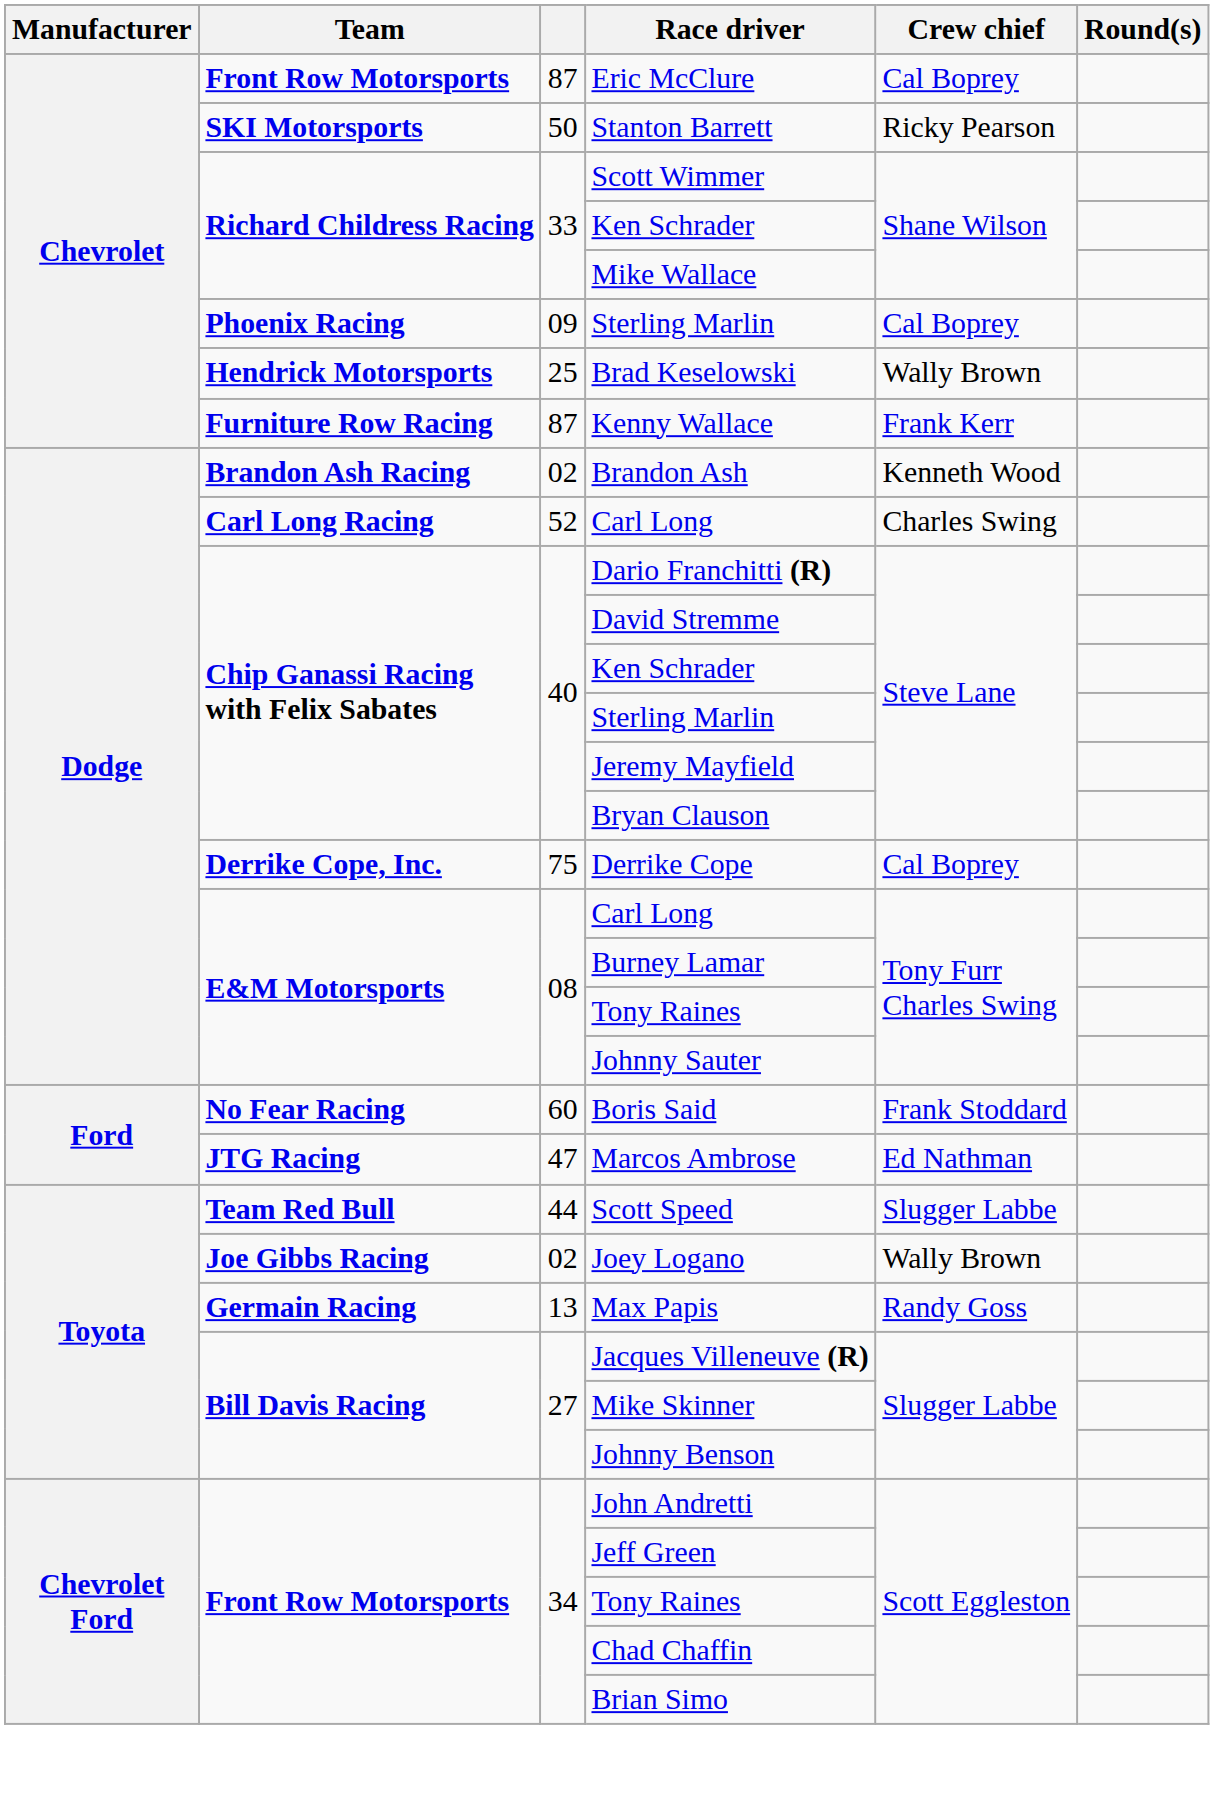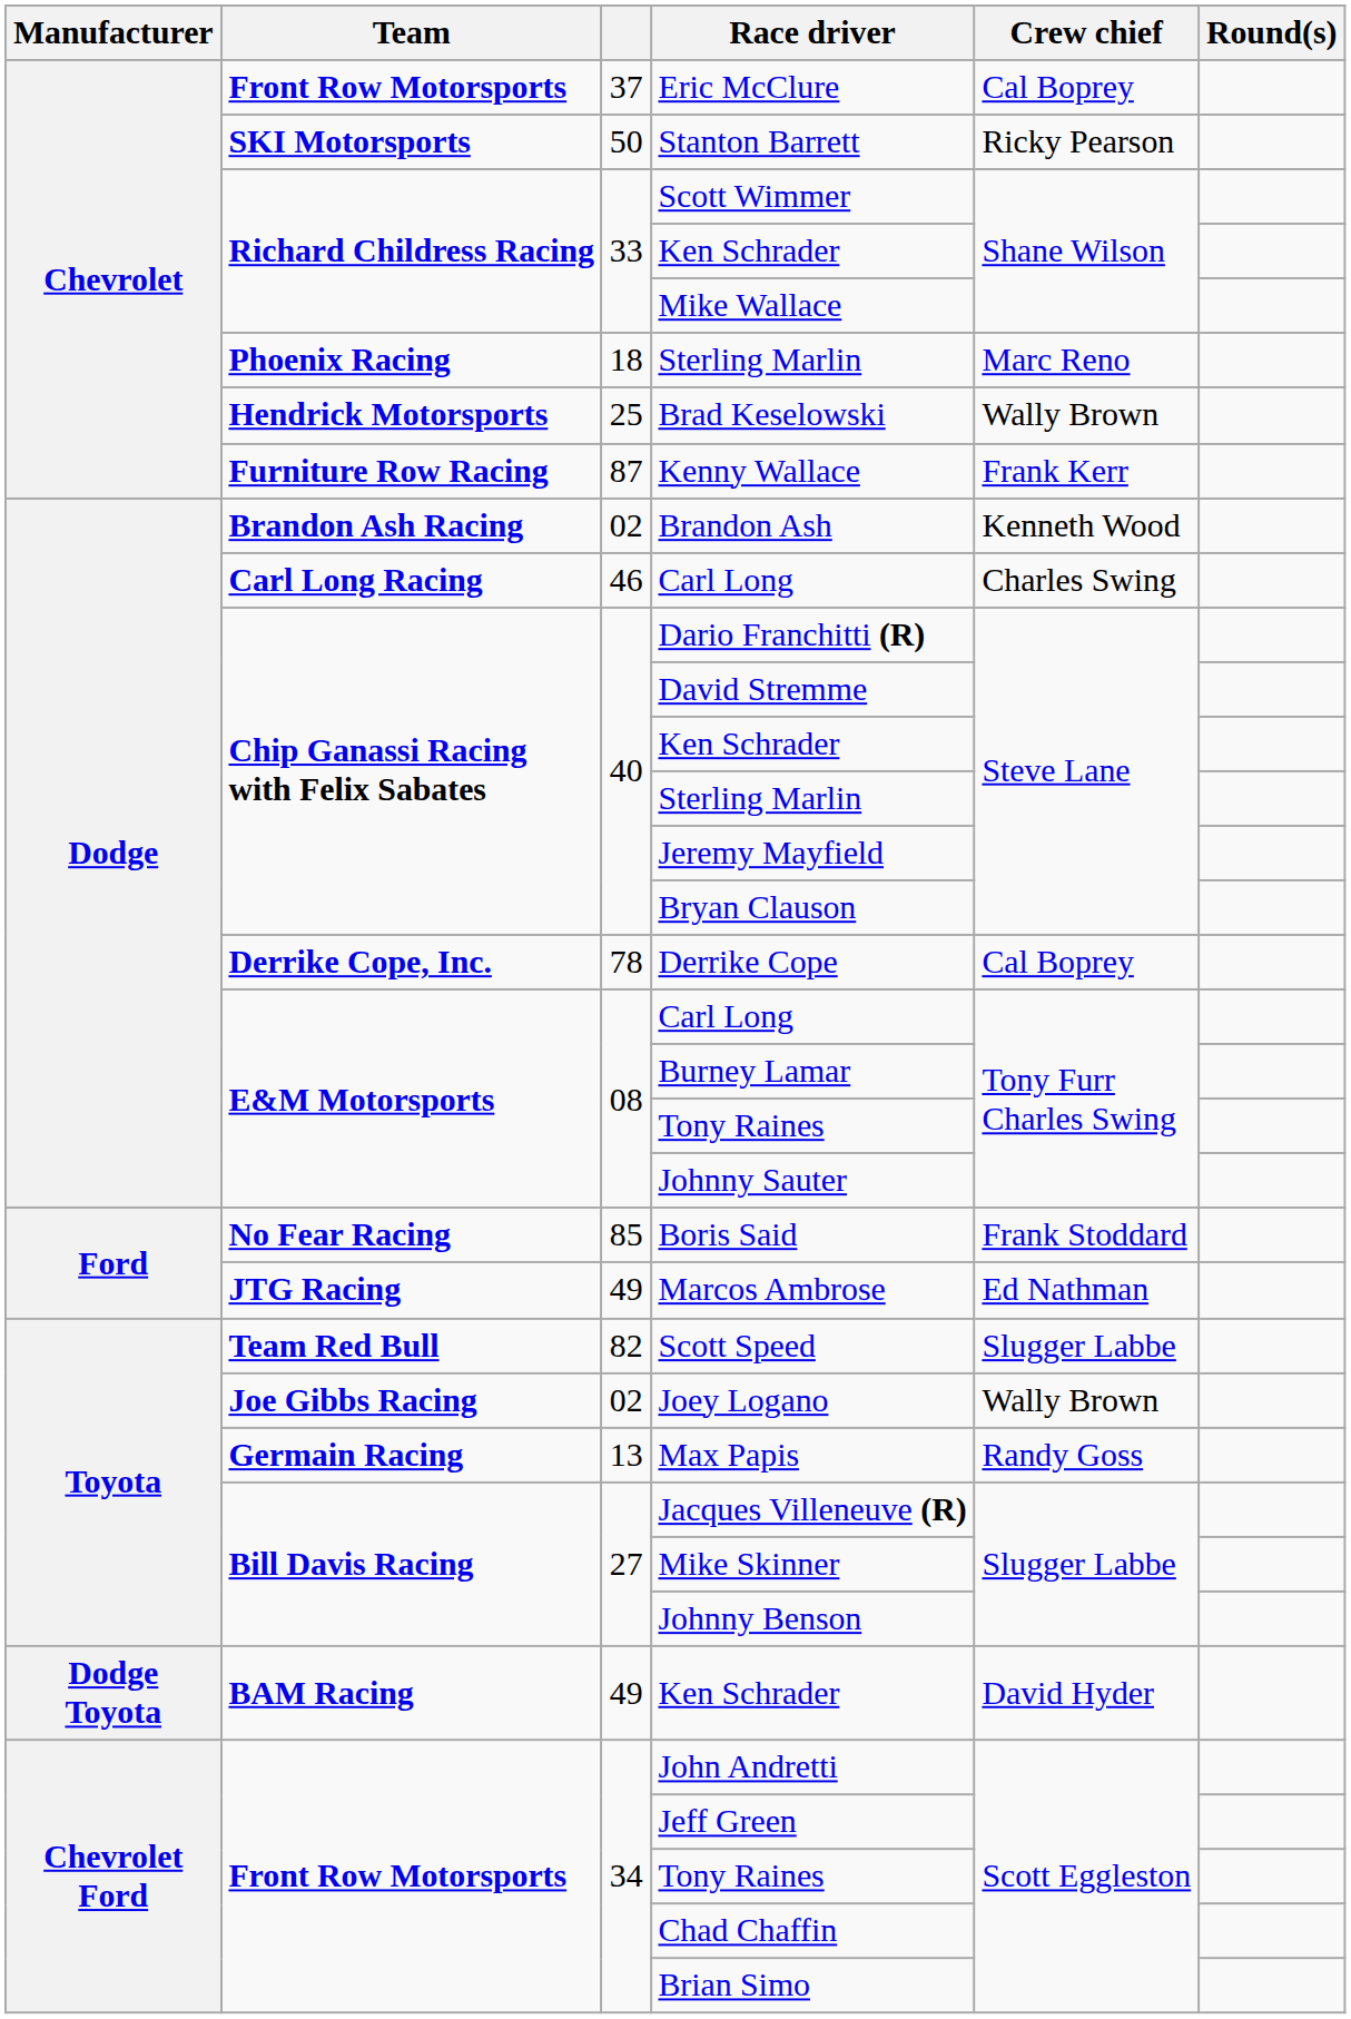Eric McClure | column 3: 87 -> 37
Phoenix Racing / Sterling Marlin | column 3: 09 -> 18
Phoenix Racing / Sterling Marlin | Crew chief: Cal Boprey -> Marc Reno
Carl Long Racing / Carl Long | column 3: 52 -> 46
Derrike Cope | column 3: 75 -> 78
Boris Said | column 3: 60 -> 85
Marcos Ambrose | column 3: 47 -> 49
Scott Speed | column 3: 44 -> 82
+ row: Dodge Toyota | BAM Racing | 49 | Ken Schrader | David Hyder
